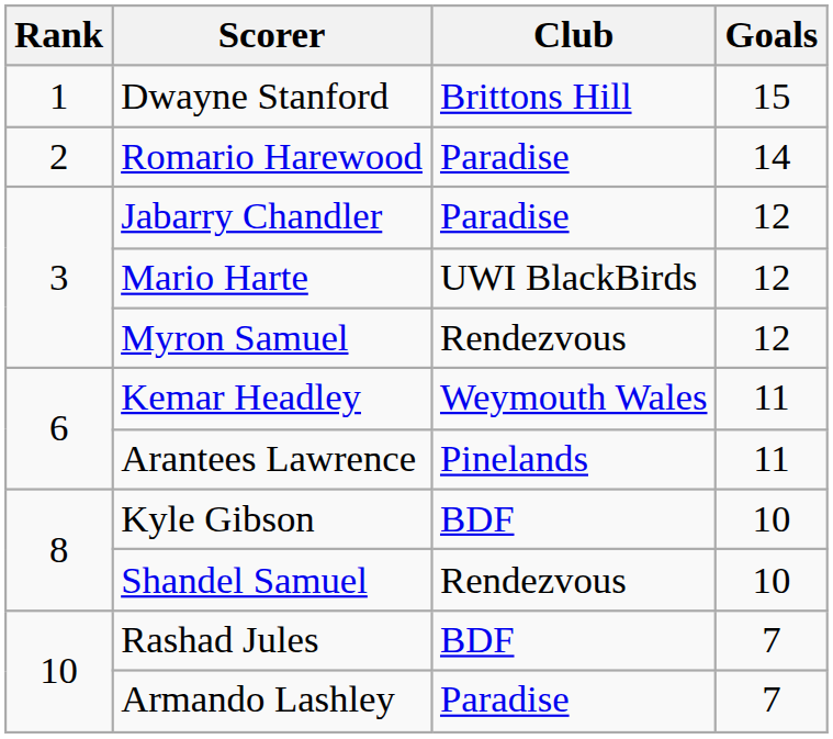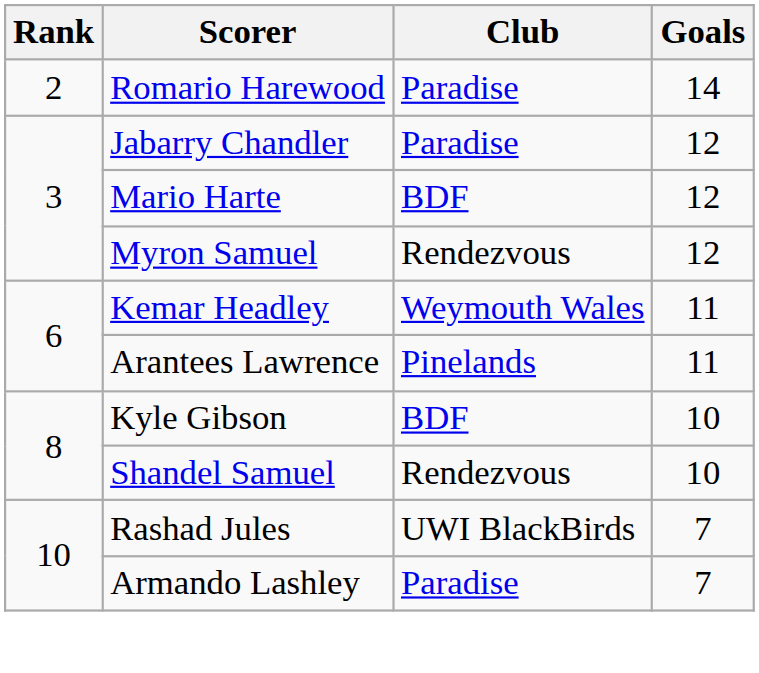- row: 1 | Dwayne Stanford | Brittons Hill | 15
Mario Harte | Club: UWI BlackBirds -> BDF
Rashad Jules | Club: BDF -> UWI BlackBirds
